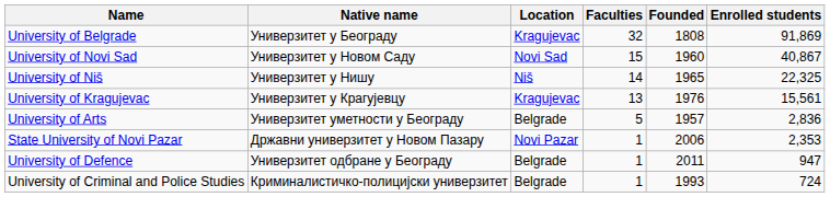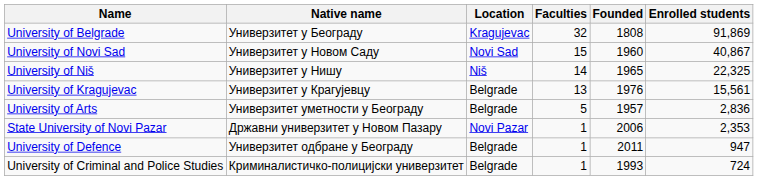University of Kragujevac | Location: Kragujevac -> Belgrade
